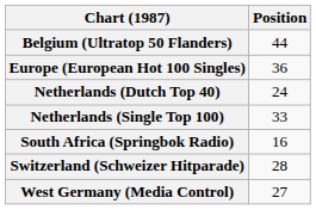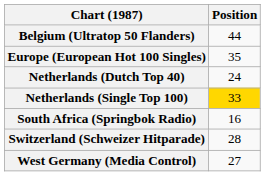Europe (European Hot 100 Singles) | Position: 36 -> 35
Netherlands (Single Top 100) | Position: no background -> gold background
